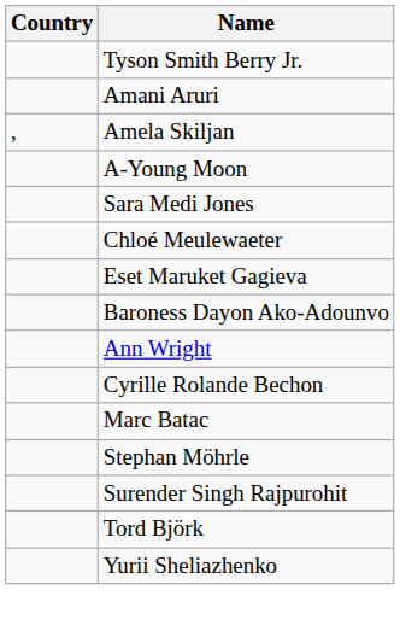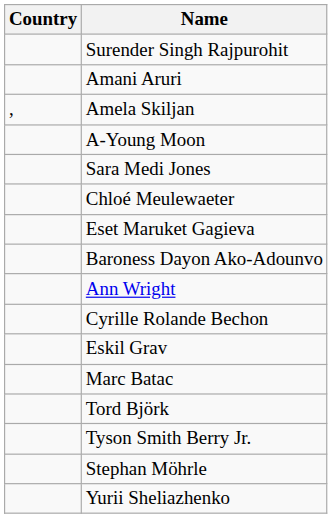rows swapped: Surender Singh Rajpurohit <-> Tyson Smith Berry Jr.
+ row: Eskil Grav
rows swapped: Tord Björk <-> Stephan Möhrle
